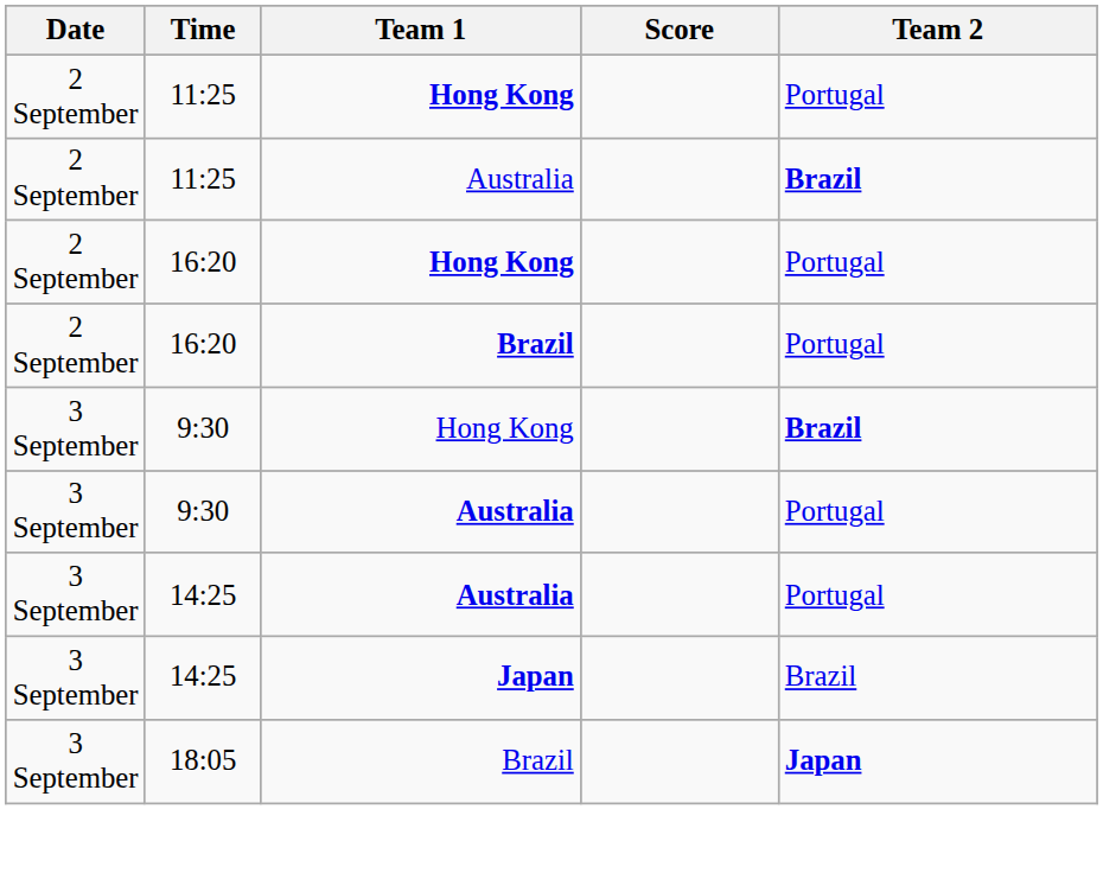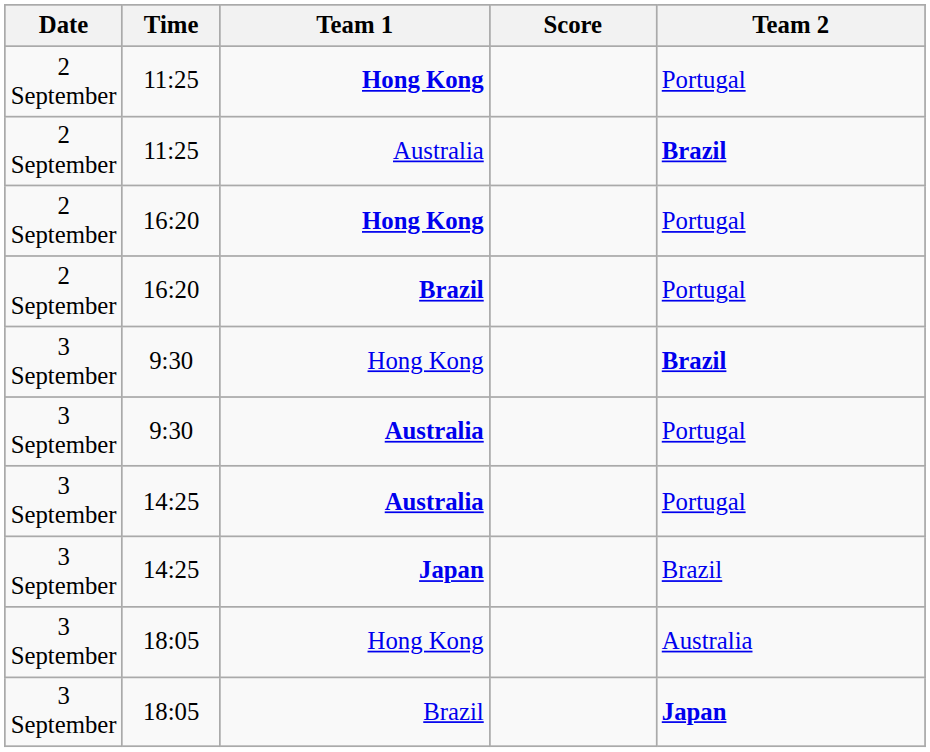+ row: 3 September | 18:05 | Hong Kong | Australia
